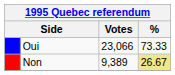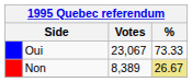Oui | Votes: 23,066 -> 23,067
Non | Votes: 9,389 -> 8,389
